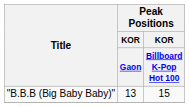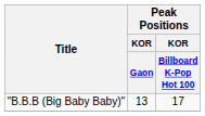"B.B.B (Big Baby Baby)" | Peak Positions / KOR / Billboard K-Pop Hot 100: 15 -> 17
